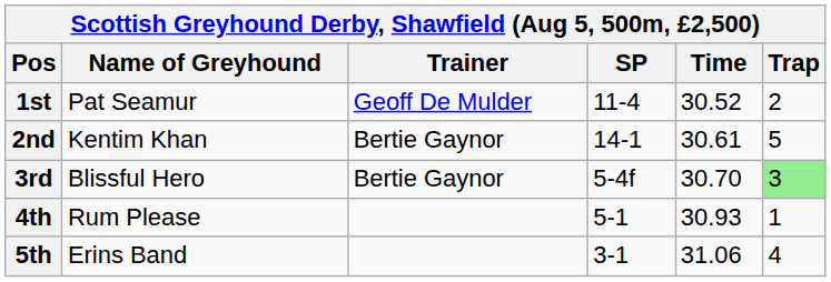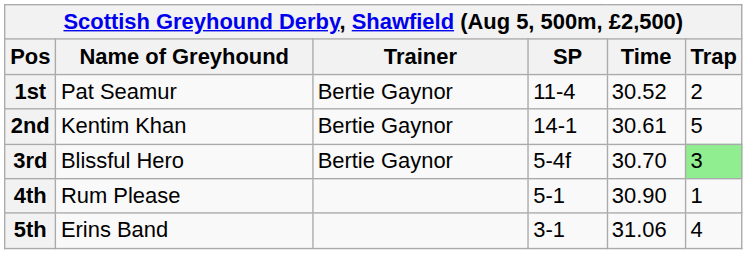1st | Trainer: Geoff De Mulder -> Bertie Gaynor
4th | Time: 30.93 -> 30.90
